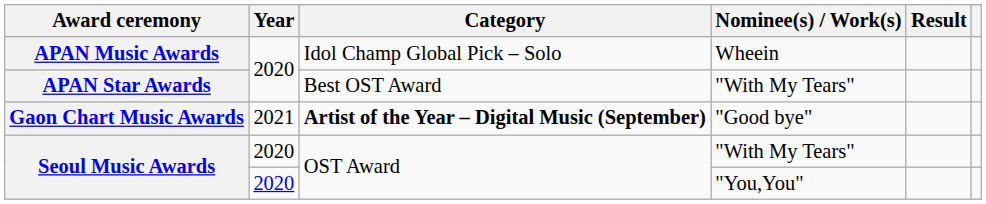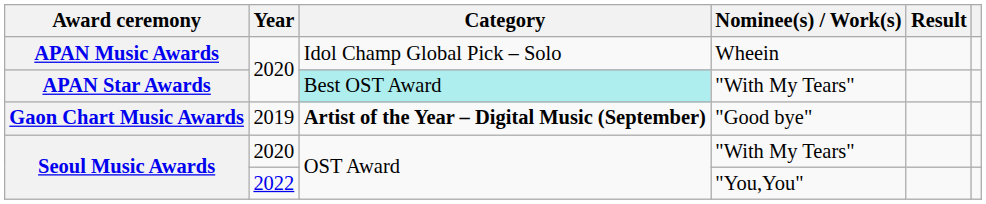APAN Star Awards | Category: no background -> paleturquoise background
Gaon Chart Music Awards | Year: 2021 -> 2019
Seoul Music Awards / "You,You" | Year: 2020 -> 2022
